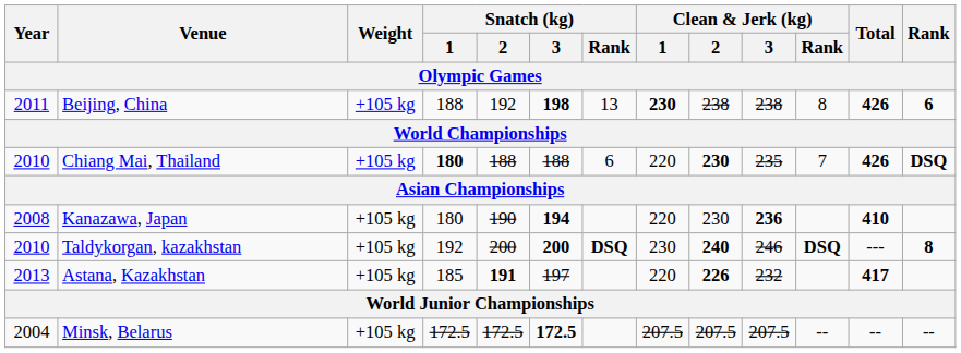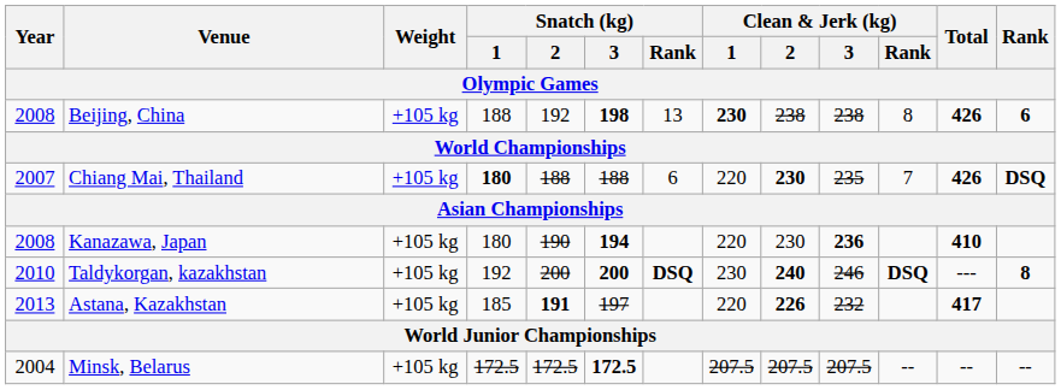Beijing, China | Year: 2011 -> 2008
Chiang Mai, Thailand | Year: 2010 -> 2007
